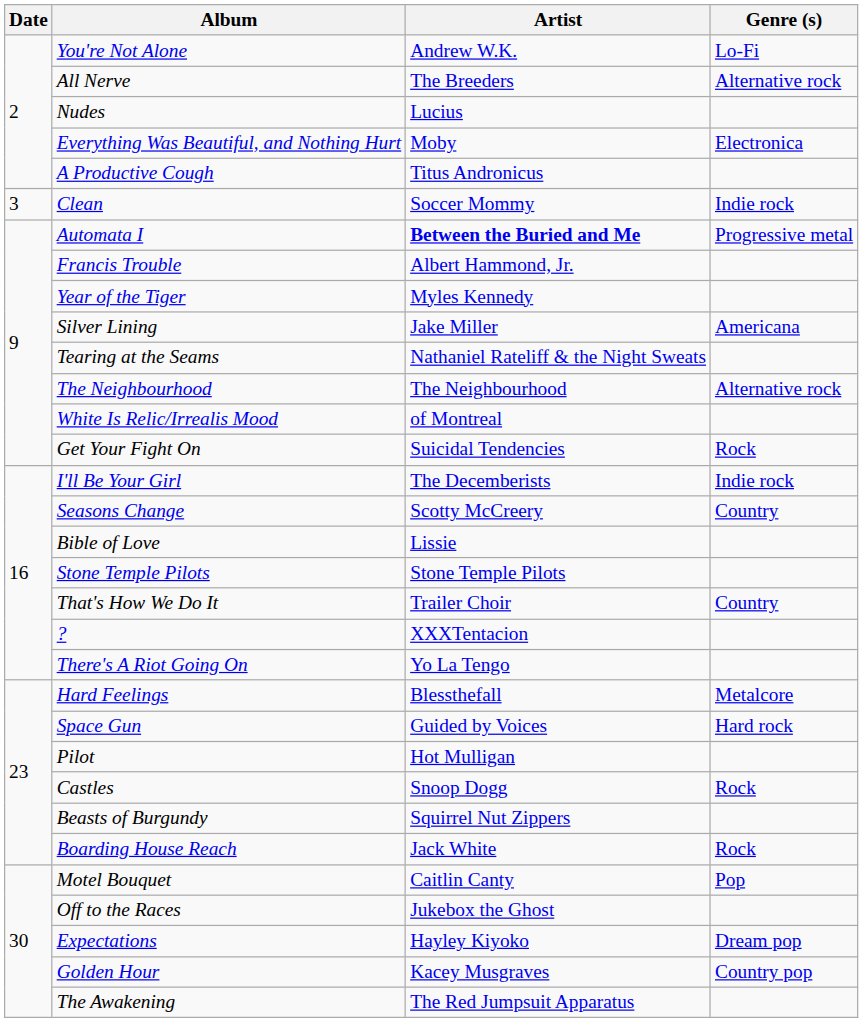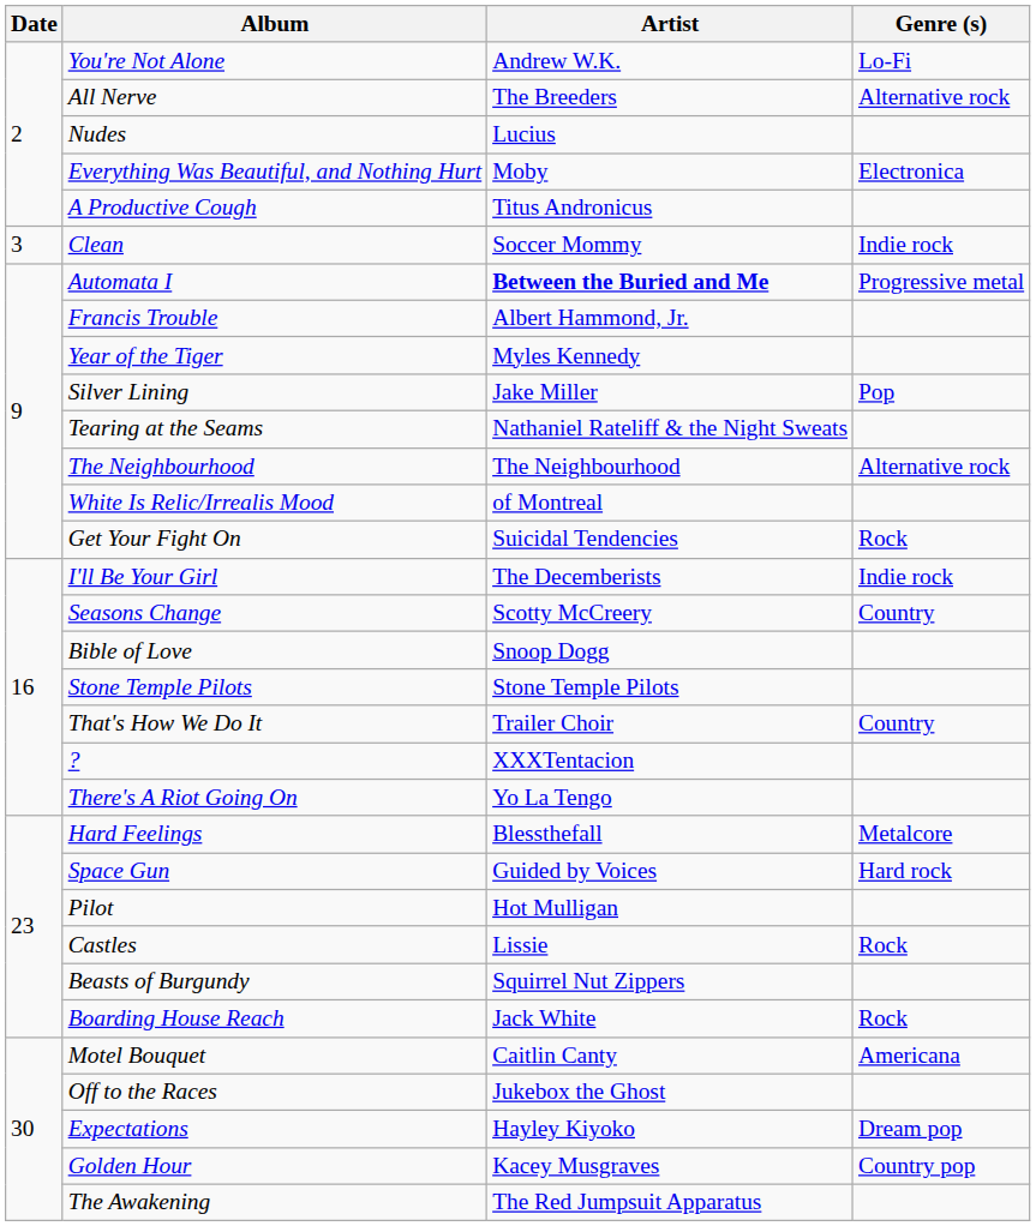Silver Lining | Genre (s): Americana -> Pop
Bible of Love | Artist: Lissie -> Snoop Dogg
Castles | Artist: Snoop Dogg -> Lissie
Motel Bouquet | Genre (s): Pop -> Americana
